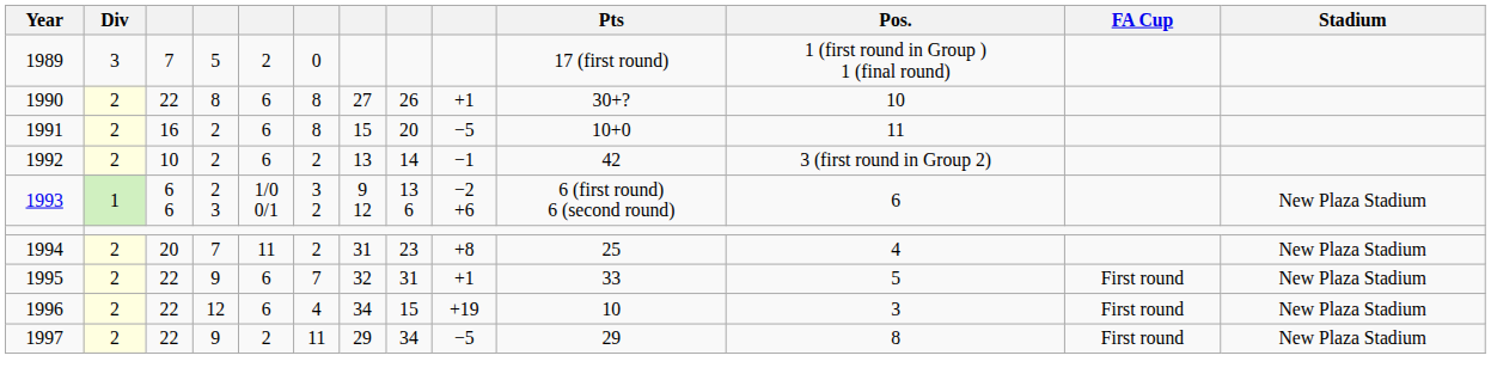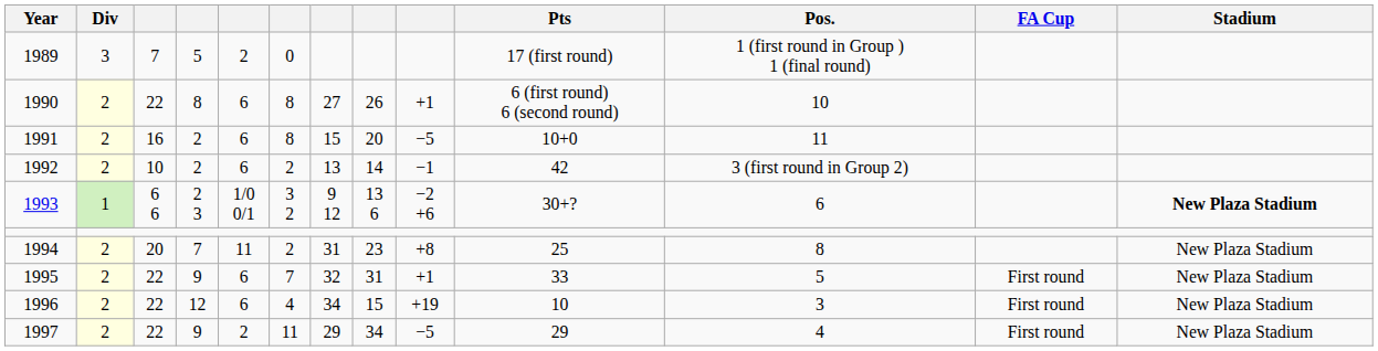1990 | Pts: 30+? -> 6 (first round) 6 (second round)
1993 | Pts: 6 (first round) 6 (second round) -> 30+?
1993 | Stadium: normal -> bold
1994 | Pos.: 4 -> 8
1997 | Pos.: 8 -> 4
